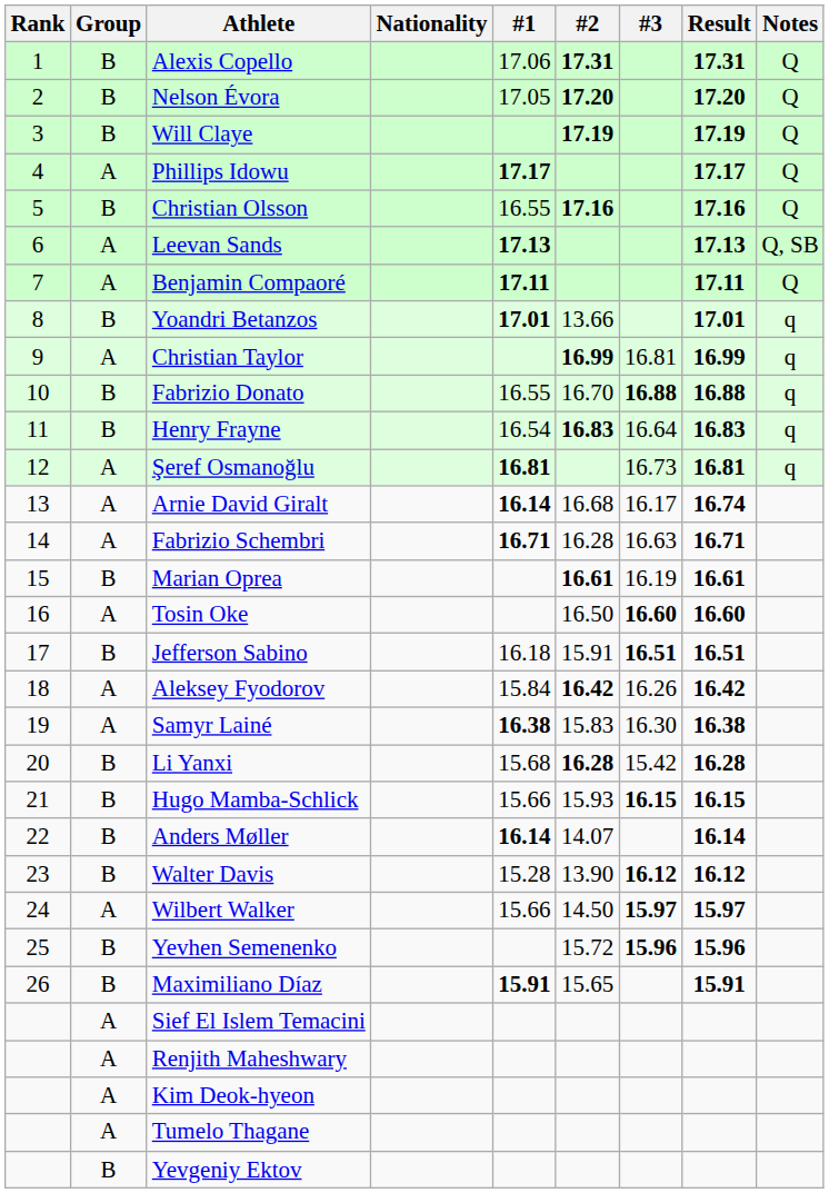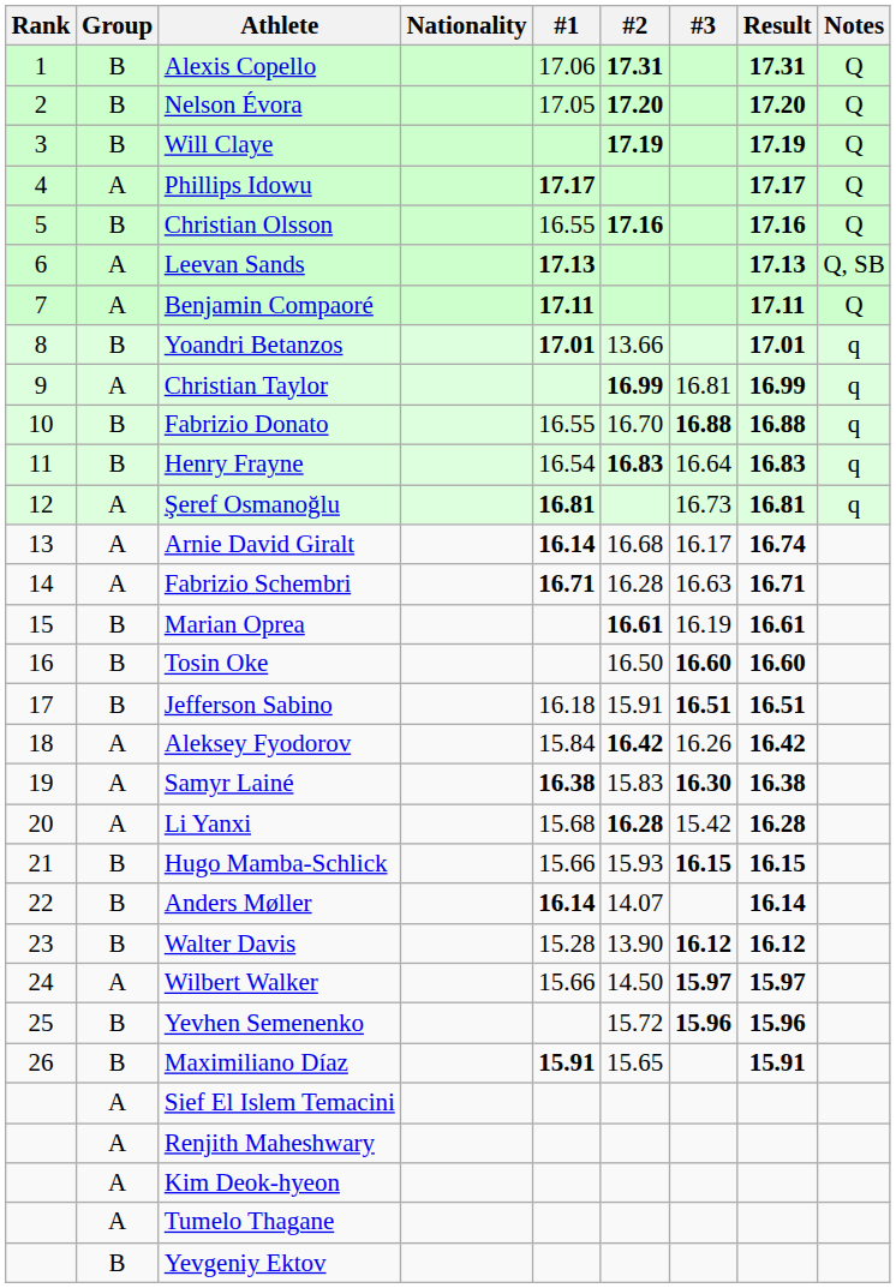Tosin Oke | Group: A -> B
Samyr Lainé | #3: normal -> bold
Li Yanxi | Group: B -> A
